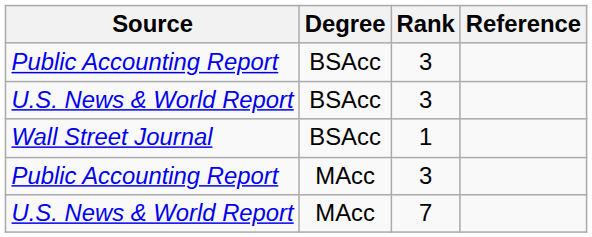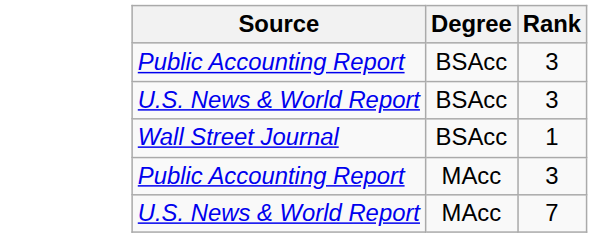- column: Reference
